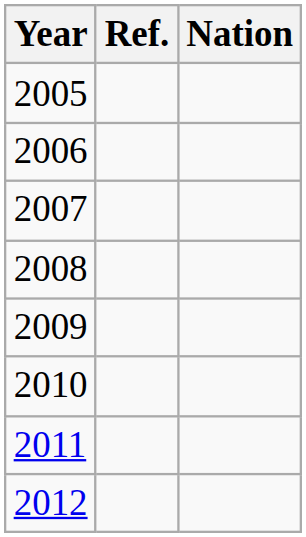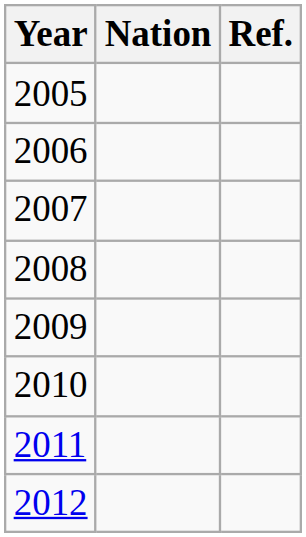columns swapped: Nation <-> Ref.
